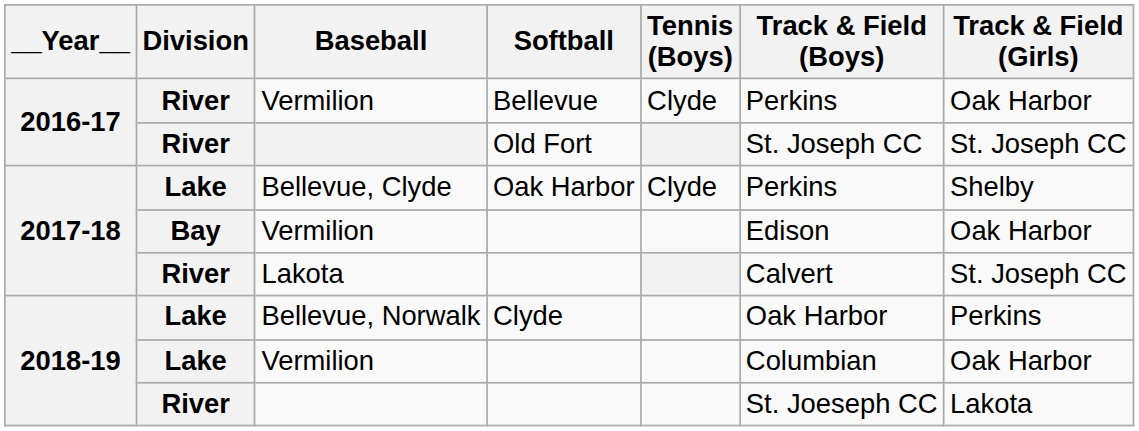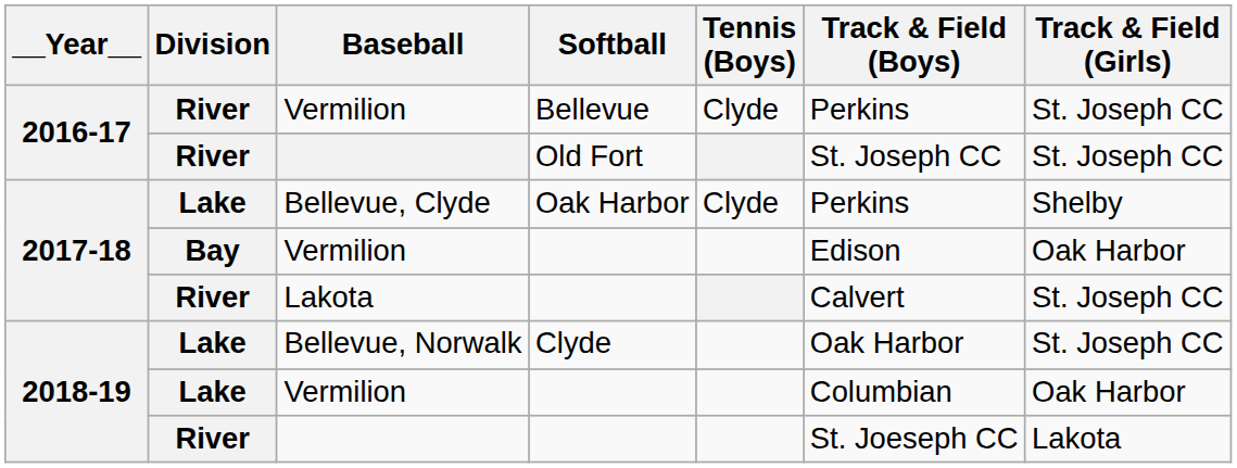2016-17 / Vermilion | Track & Field (Girls): Oak Harbor -> St. Joseph CC
Bellevue, Norwalk | Track & Field (Girls): Perkins -> St. Joseph CC
